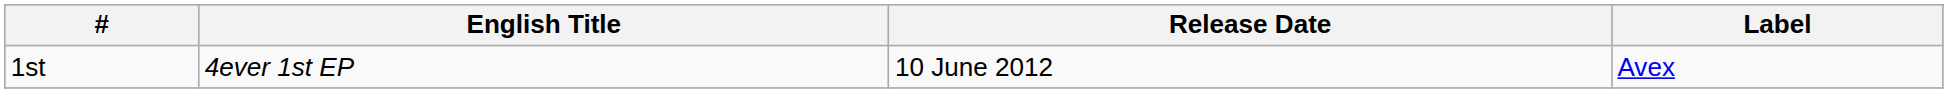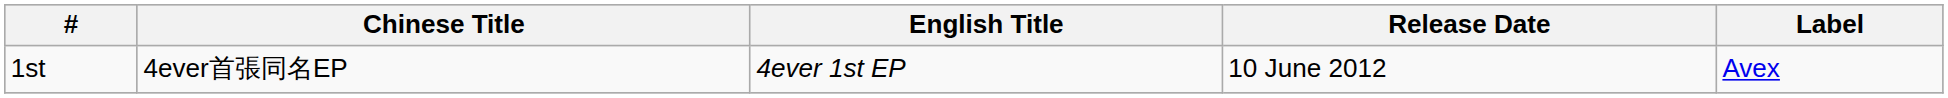+ column: Chinese Title | 4ever首張同名EP
